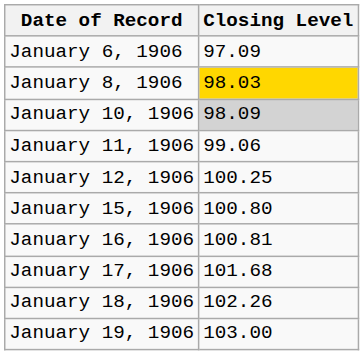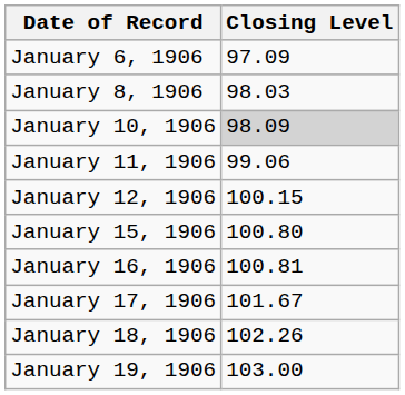January 8, 1906 | Closing Level: gold background -> no background
January 12, 1906 | Closing Level: 100.25 -> 100.15
January 17, 1906 | Closing Level: 101.68 -> 101.67
